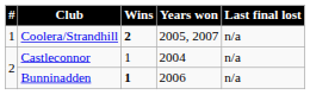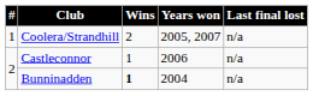Coolera/Strandhill | Wins: bold -> normal
Castleconnor | Years won: 2004 -> 2006
Bunninadden | Years won: 2006 -> 2004
